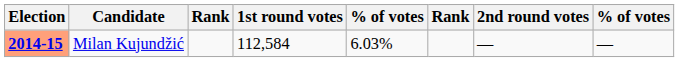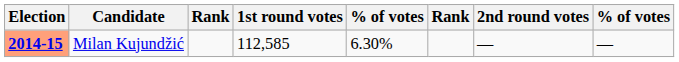Milan Kujundžić | 1st round votes: 112,584 -> 112,585
Milan Kujundžić | column 5: 6.03% -> 6.30%
